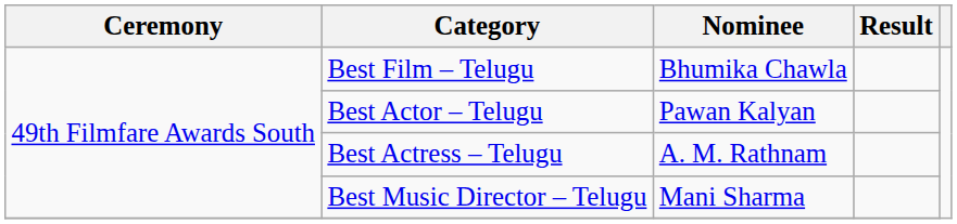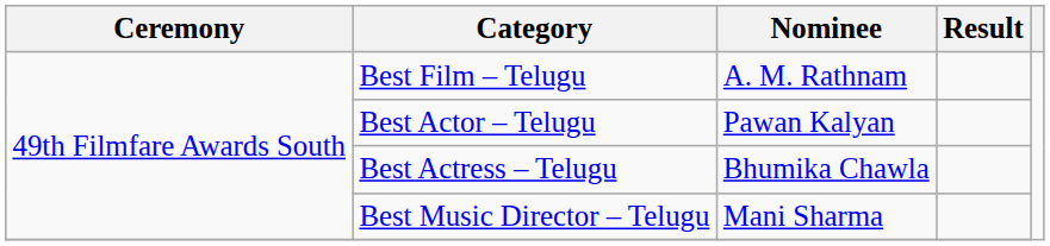Best Film – Telugu | Nominee: Bhumika Chawla -> A. M. Rathnam
Best Actress – Telugu | Nominee: A. M. Rathnam -> Bhumika Chawla
